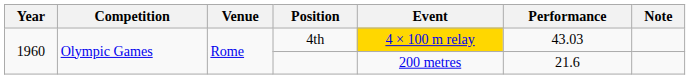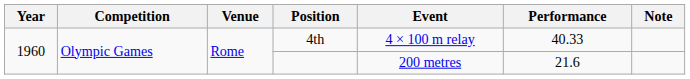4th | Event: gold background -> no background
4th | Performance: 43.03 -> 40.33
